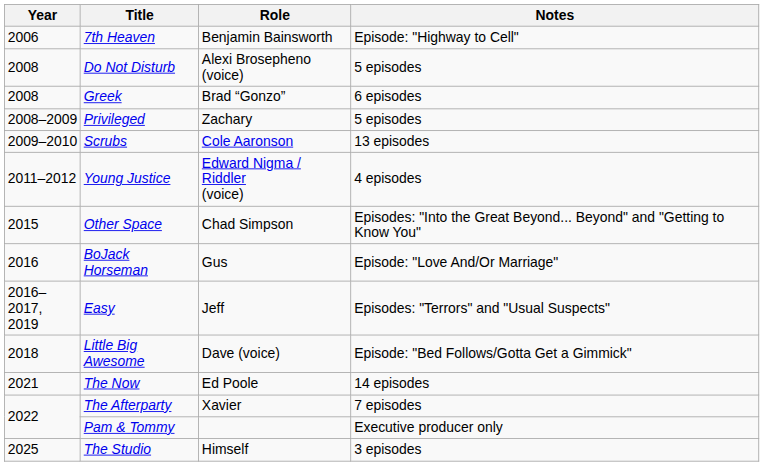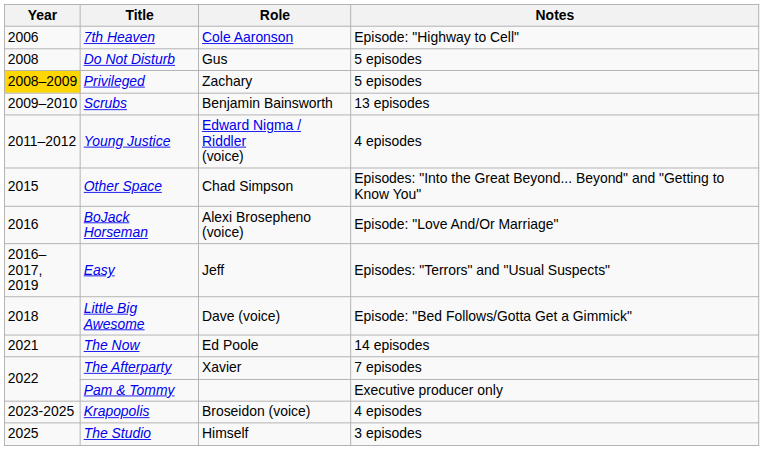7th Heaven | Role: Benjamin Bainsworth -> Cole Aaronson
Do Not Disturb | Role: Alexi Brosepheno (voice) -> Gus
- row: 2008 | Greek | Brad “Gonzo” | 6 episodes
Privileged | Year: no background -> gold background
Scrubs | Role: Cole Aaronson -> Benjamin Bainsworth
BoJack Horseman | Role: Gus -> Alexi Brosepheno (voice)
+ row: 2023-2025 | Krapopolis | Broseidon (voice) | 4 episodes
